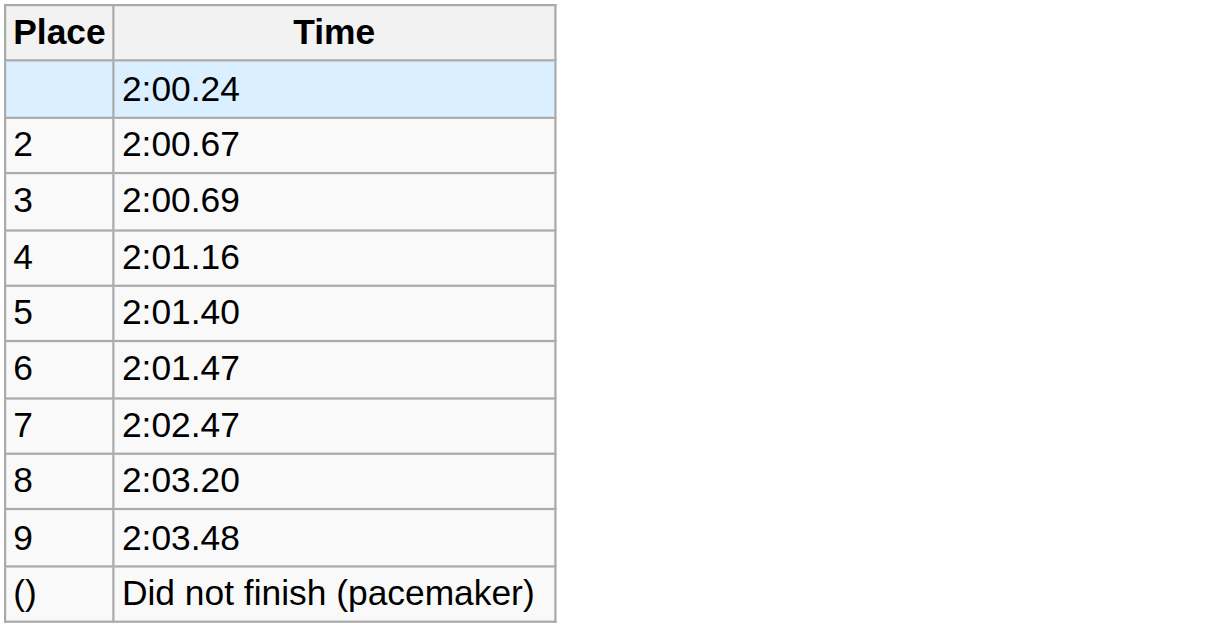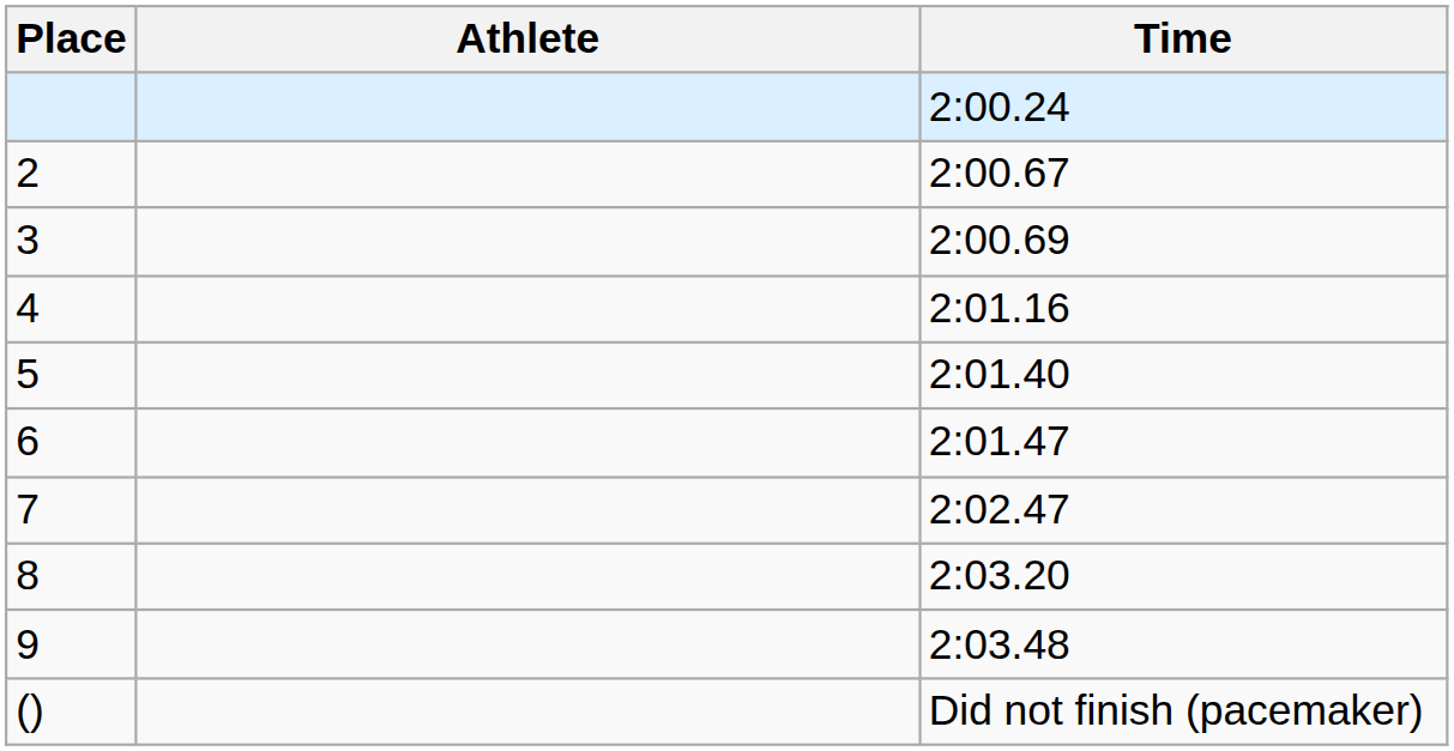+ column: Athlete
